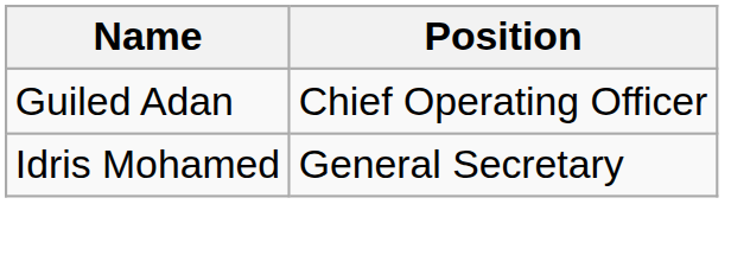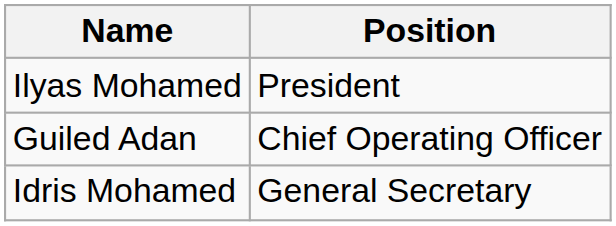+ row: Ilyas Mohamed | President
